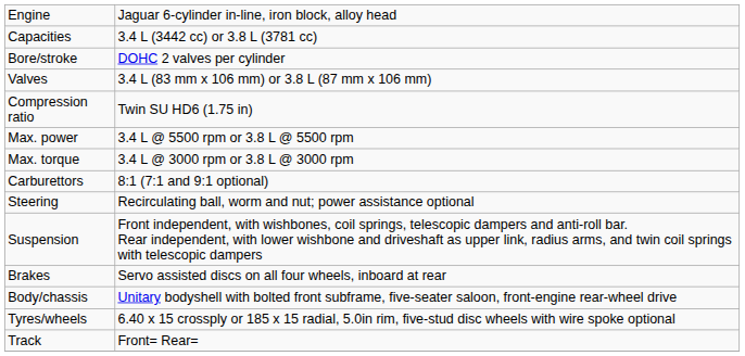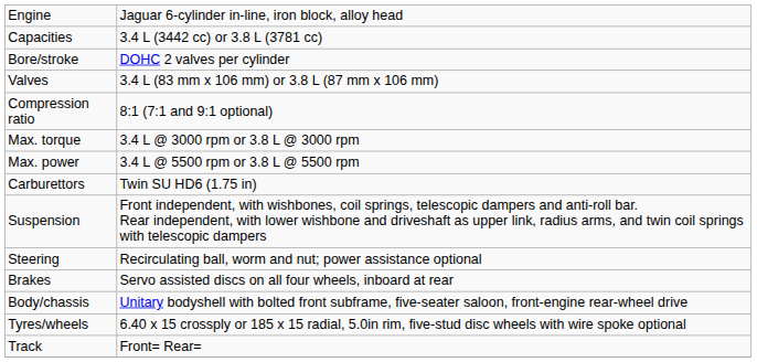Compression ratio | column 2: Twin SU HD6 (1.75 in) -> 8:1 (7:1 and 9:1 optional)
rows swapped: Max. power <-> Max. torque
Carburettors | column 2: 8:1 (7:1 and 9:1 optional) -> Twin SU HD6 (1.75 in)
rows swapped: Suspension <-> Steering
